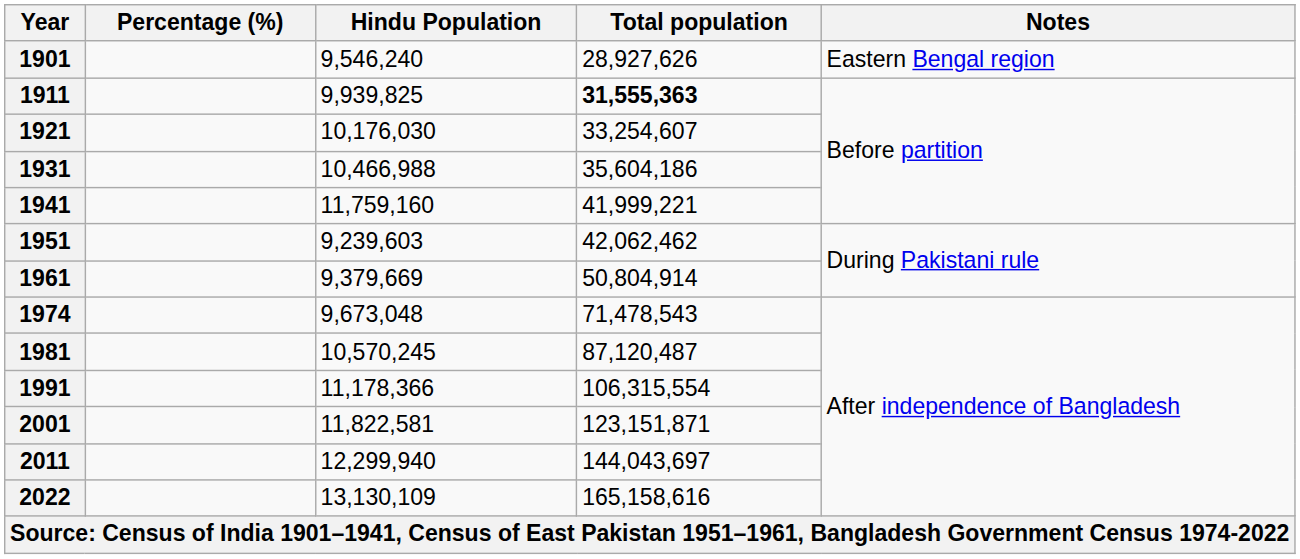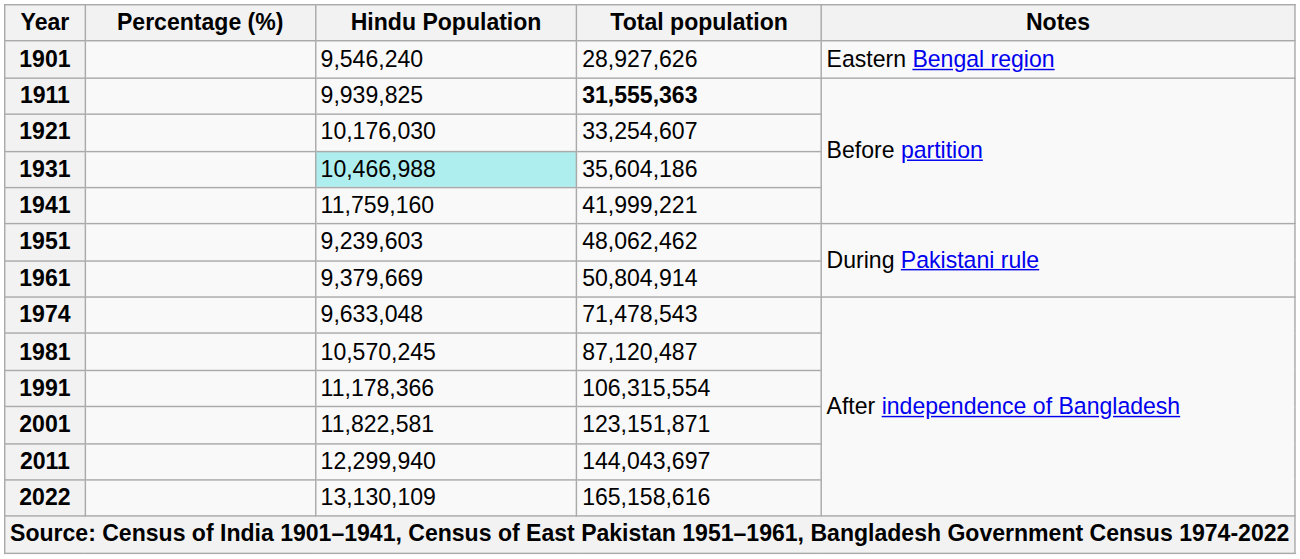1931 | Hindu Population: no background -> paleturquoise background
1951 | Total population: 42,062,462 -> 48,062,462
1974 | Hindu Population: 9,673,048 -> 9,633,048
